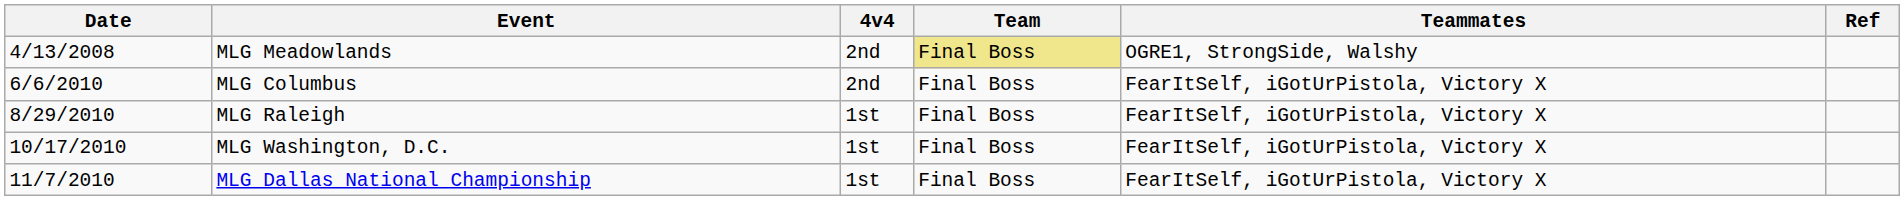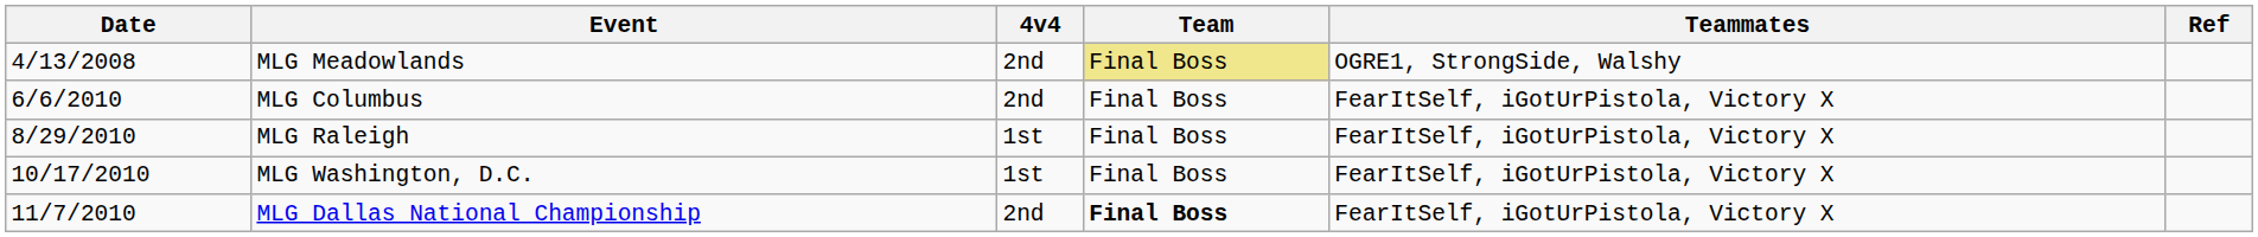MLG Dallas National Championship | 4v4: 1st -> 2nd
MLG Dallas National Championship | Team: normal -> bold
